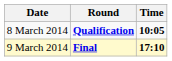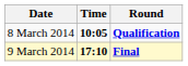columns swapped: Time <-> Round
